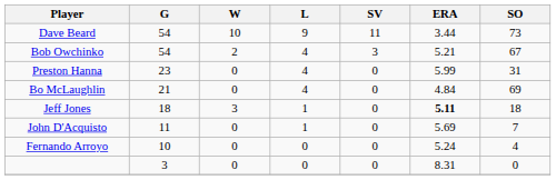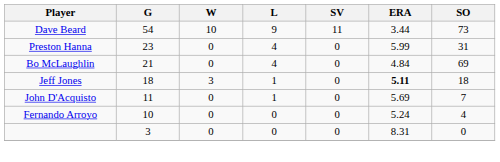- row: Bob Owchinko | 54 | 2 | 4 | 3 | 5.21 | 67
